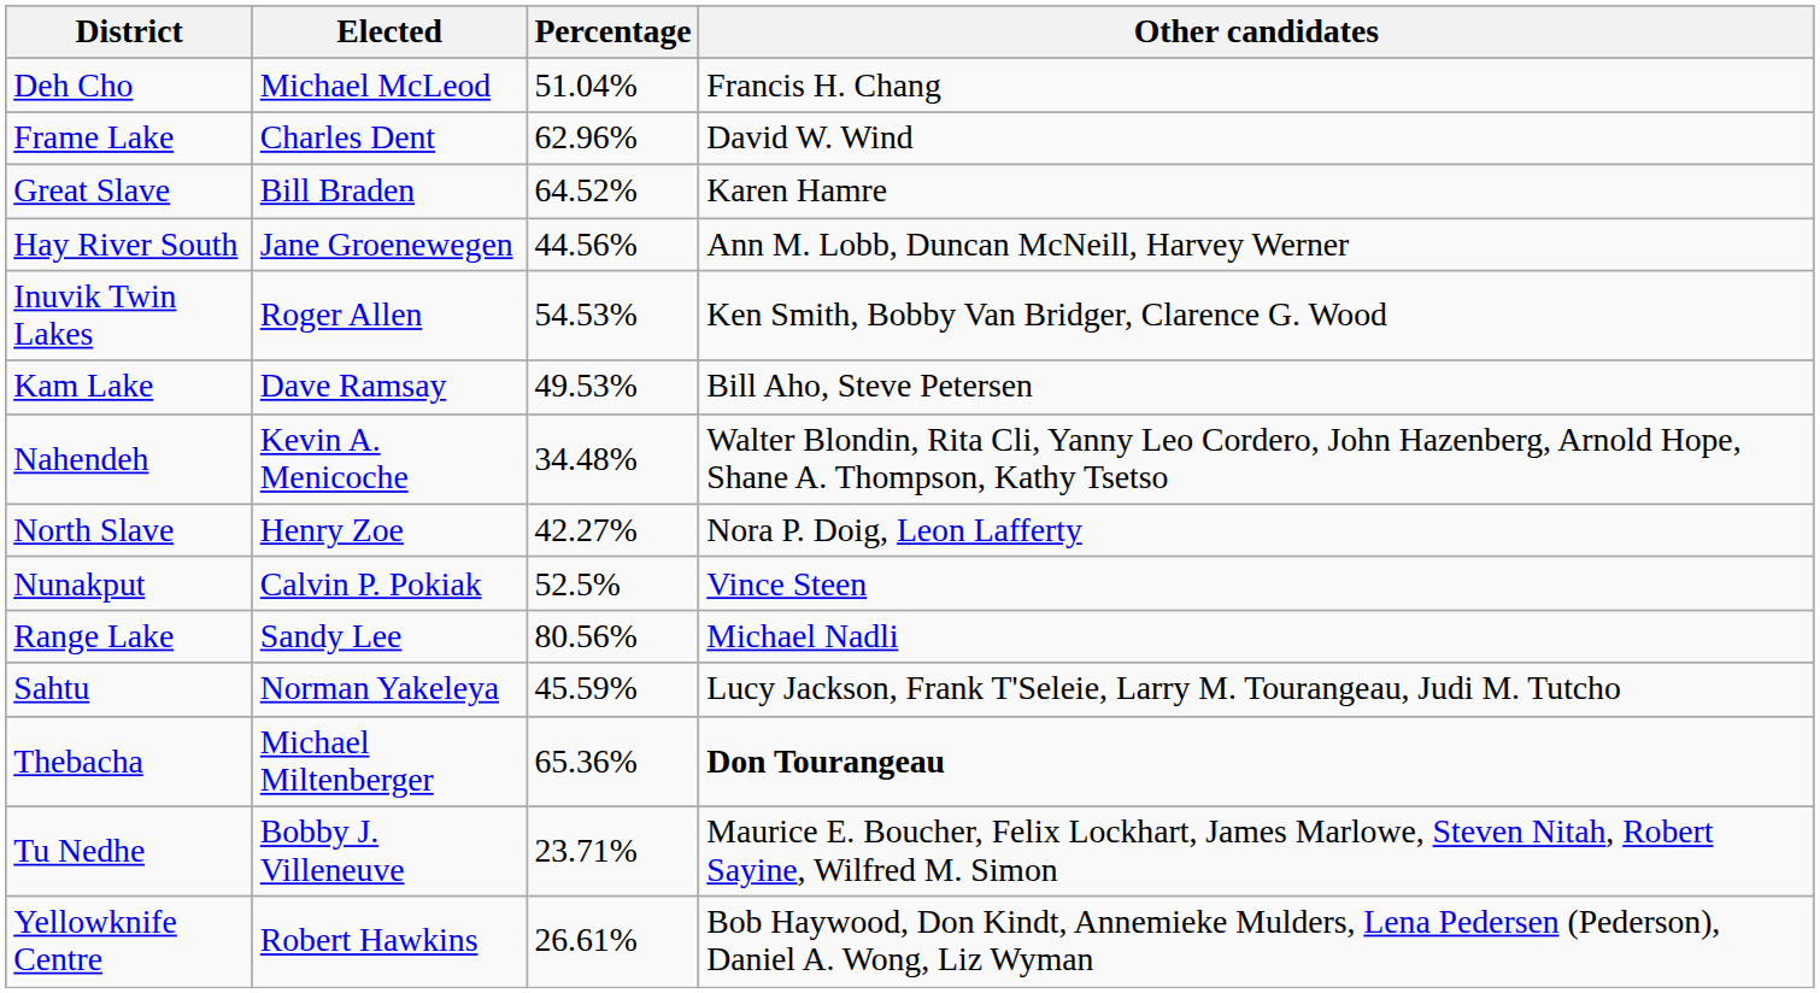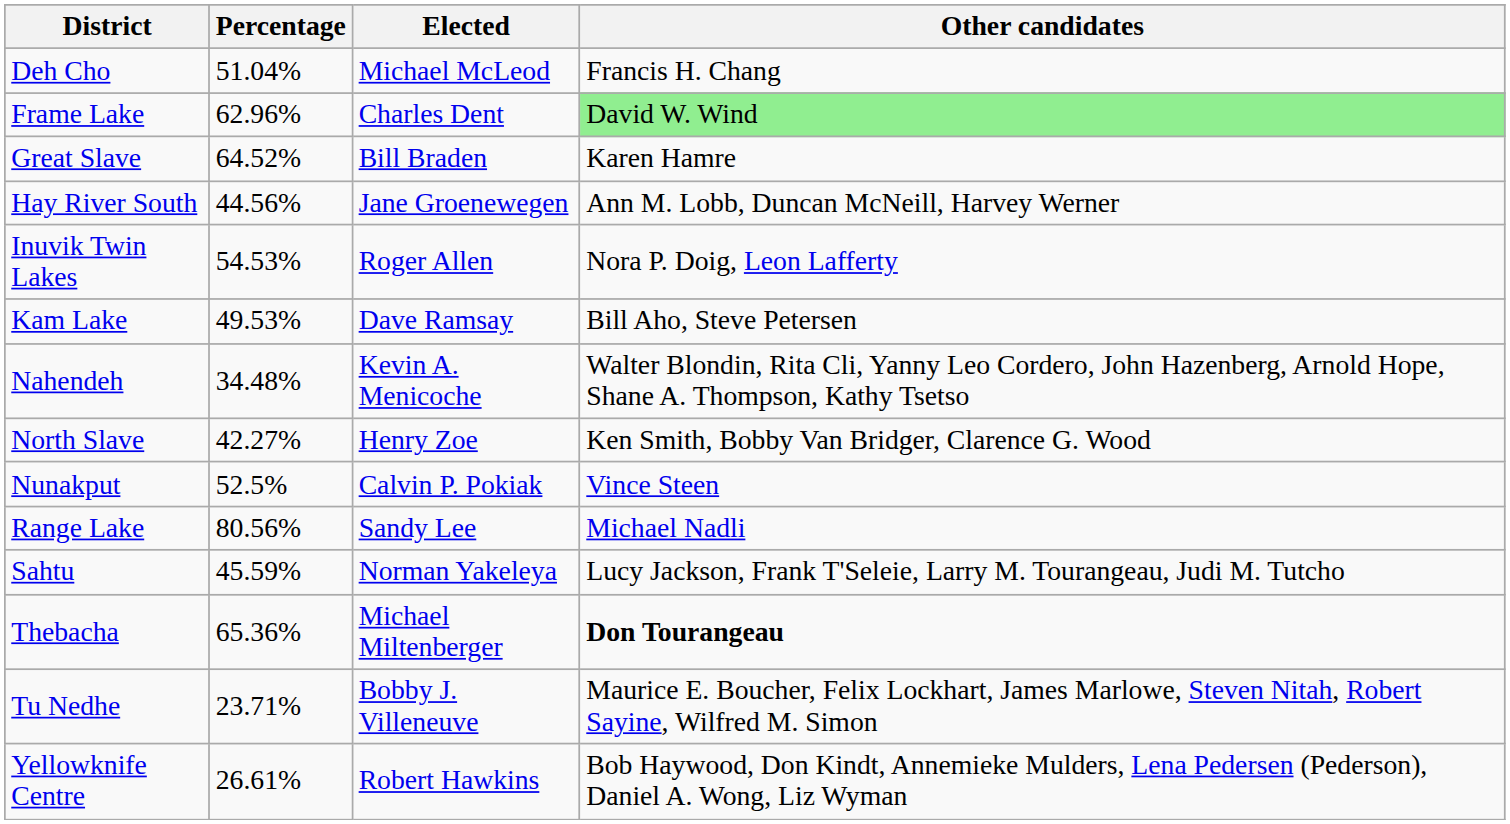columns swapped: Elected <-> Percentage
Frame Lake | Other candidates: no background -> lightgreen background
Inuvik Twin Lakes | Other candidates: Ken Smith, Bobby Van Bridger, Clarence G. Wood -> Nora P. Doig, Leon Lafferty
North Slave | Other candidates: Nora P. Doig, Leon Lafferty -> Ken Smith, Bobby Van Bridger, Clarence G. Wood
